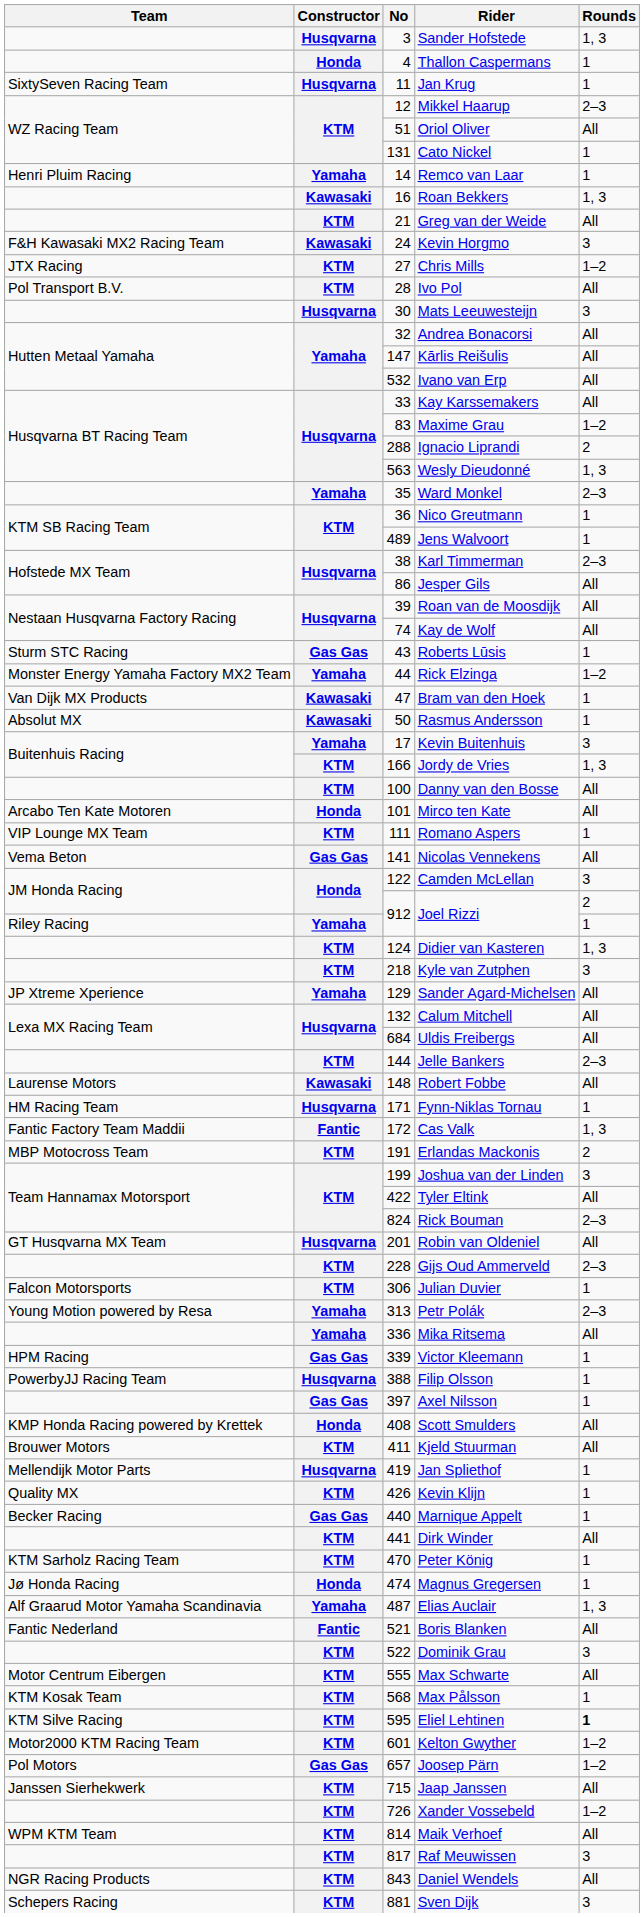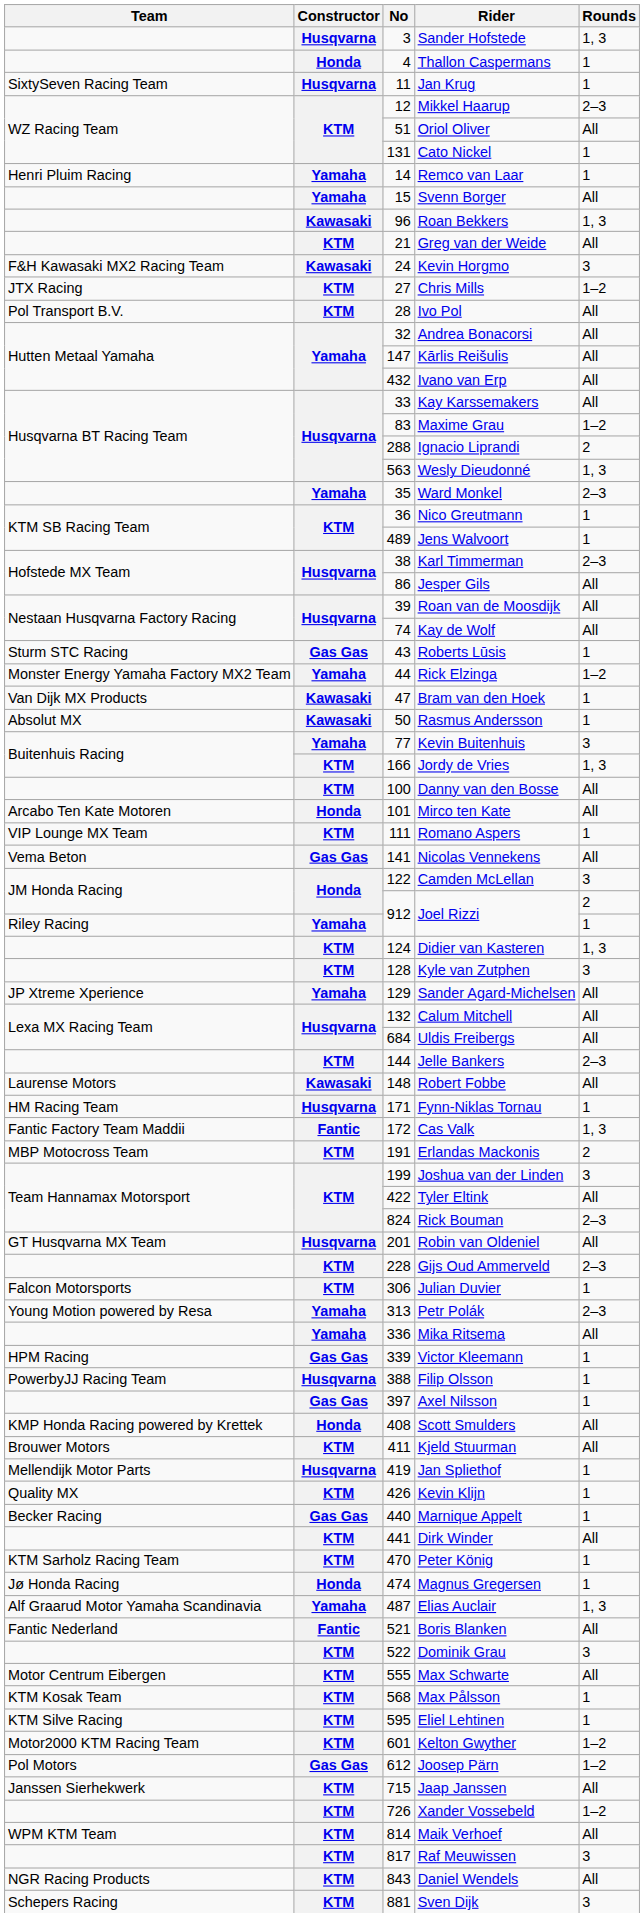+ row: Yamaha | 15 | Svenn Borger | All
Roan Bekkers | No: 16 -> 96
- row: Husqvarna | 30 | Mats Leeuwesteijn | 3
Ivano van Erp | No: 532 -> 432
Kevin Buitenhuis | No: 17 -> 77
Kyle van Zutphen | No: 218 -> 128
Eliel Lehtinen | Rounds: bold -> normal
Joosep Pärn | No: 657 -> 612
